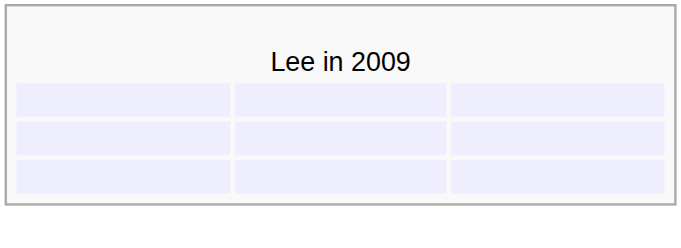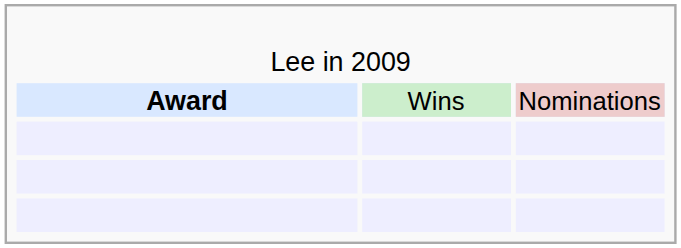+ row: Award | Wins | Nominations
